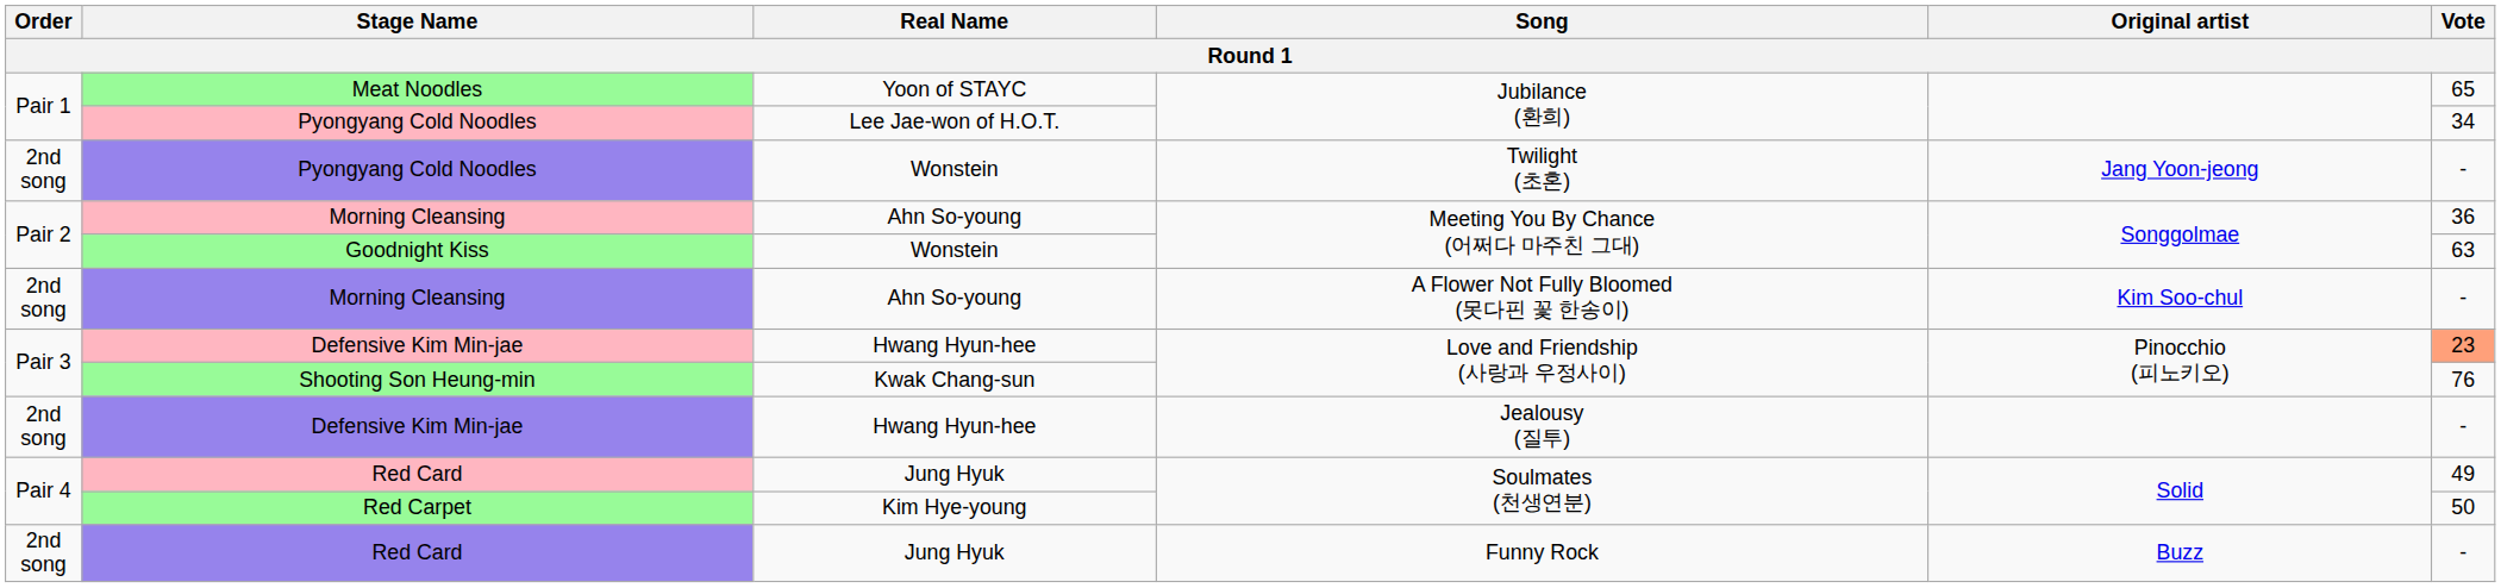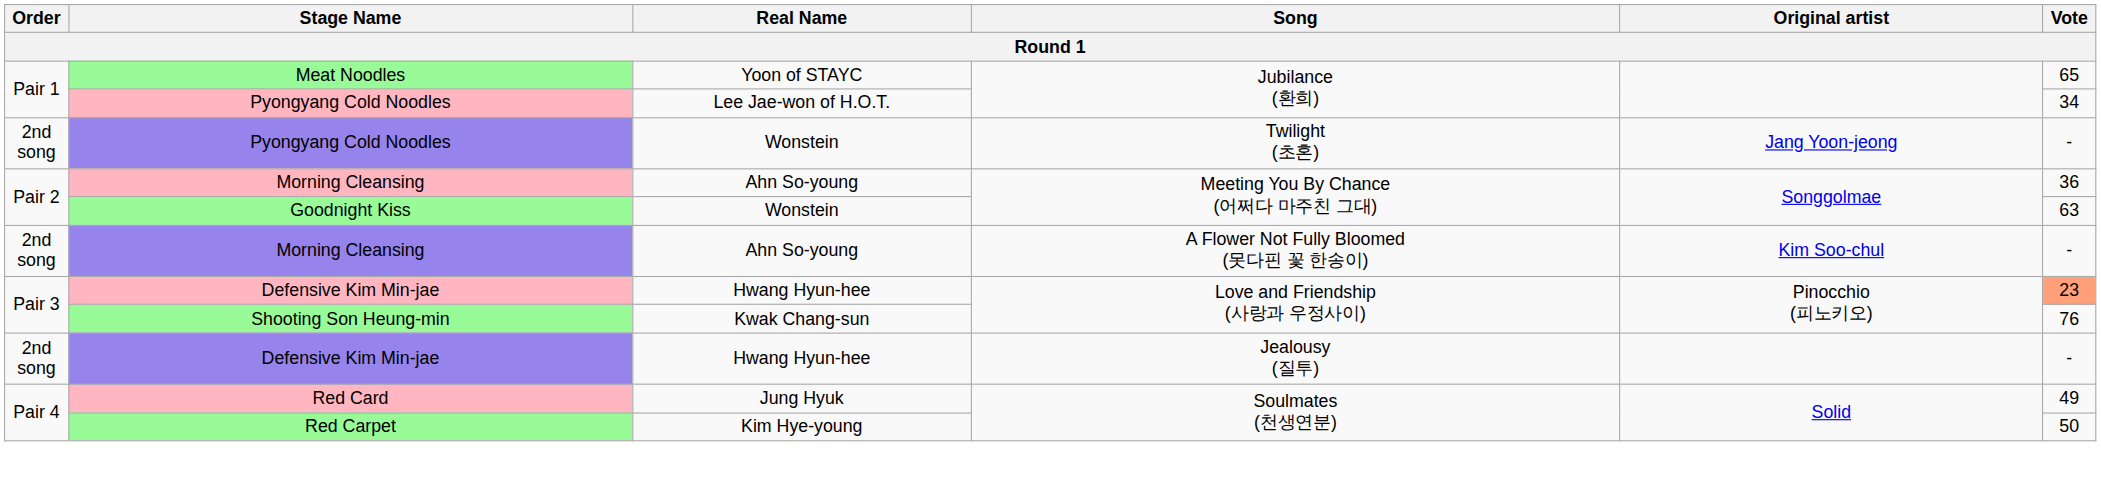- row: 2nd song | Red Card | Jung Hyuk | Funny Rock | Buzz | -
